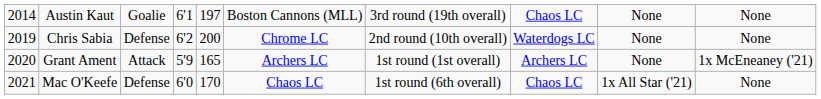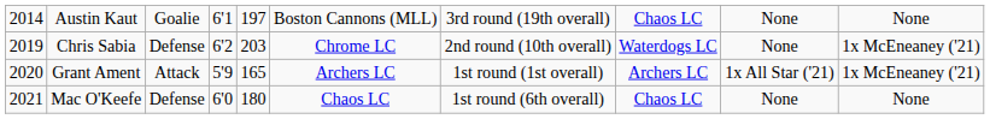Chris Sabia | column 5: 200 -> 203
Chris Sabia | column 10: None -> 1x McEneaney ('21)
Grant Ament | column 9: None -> 1x All Star ('21)
Mac O'Keefe | column 5: 170 -> 180
Mac O'Keefe | column 9: 1x All Star ('21) -> None
